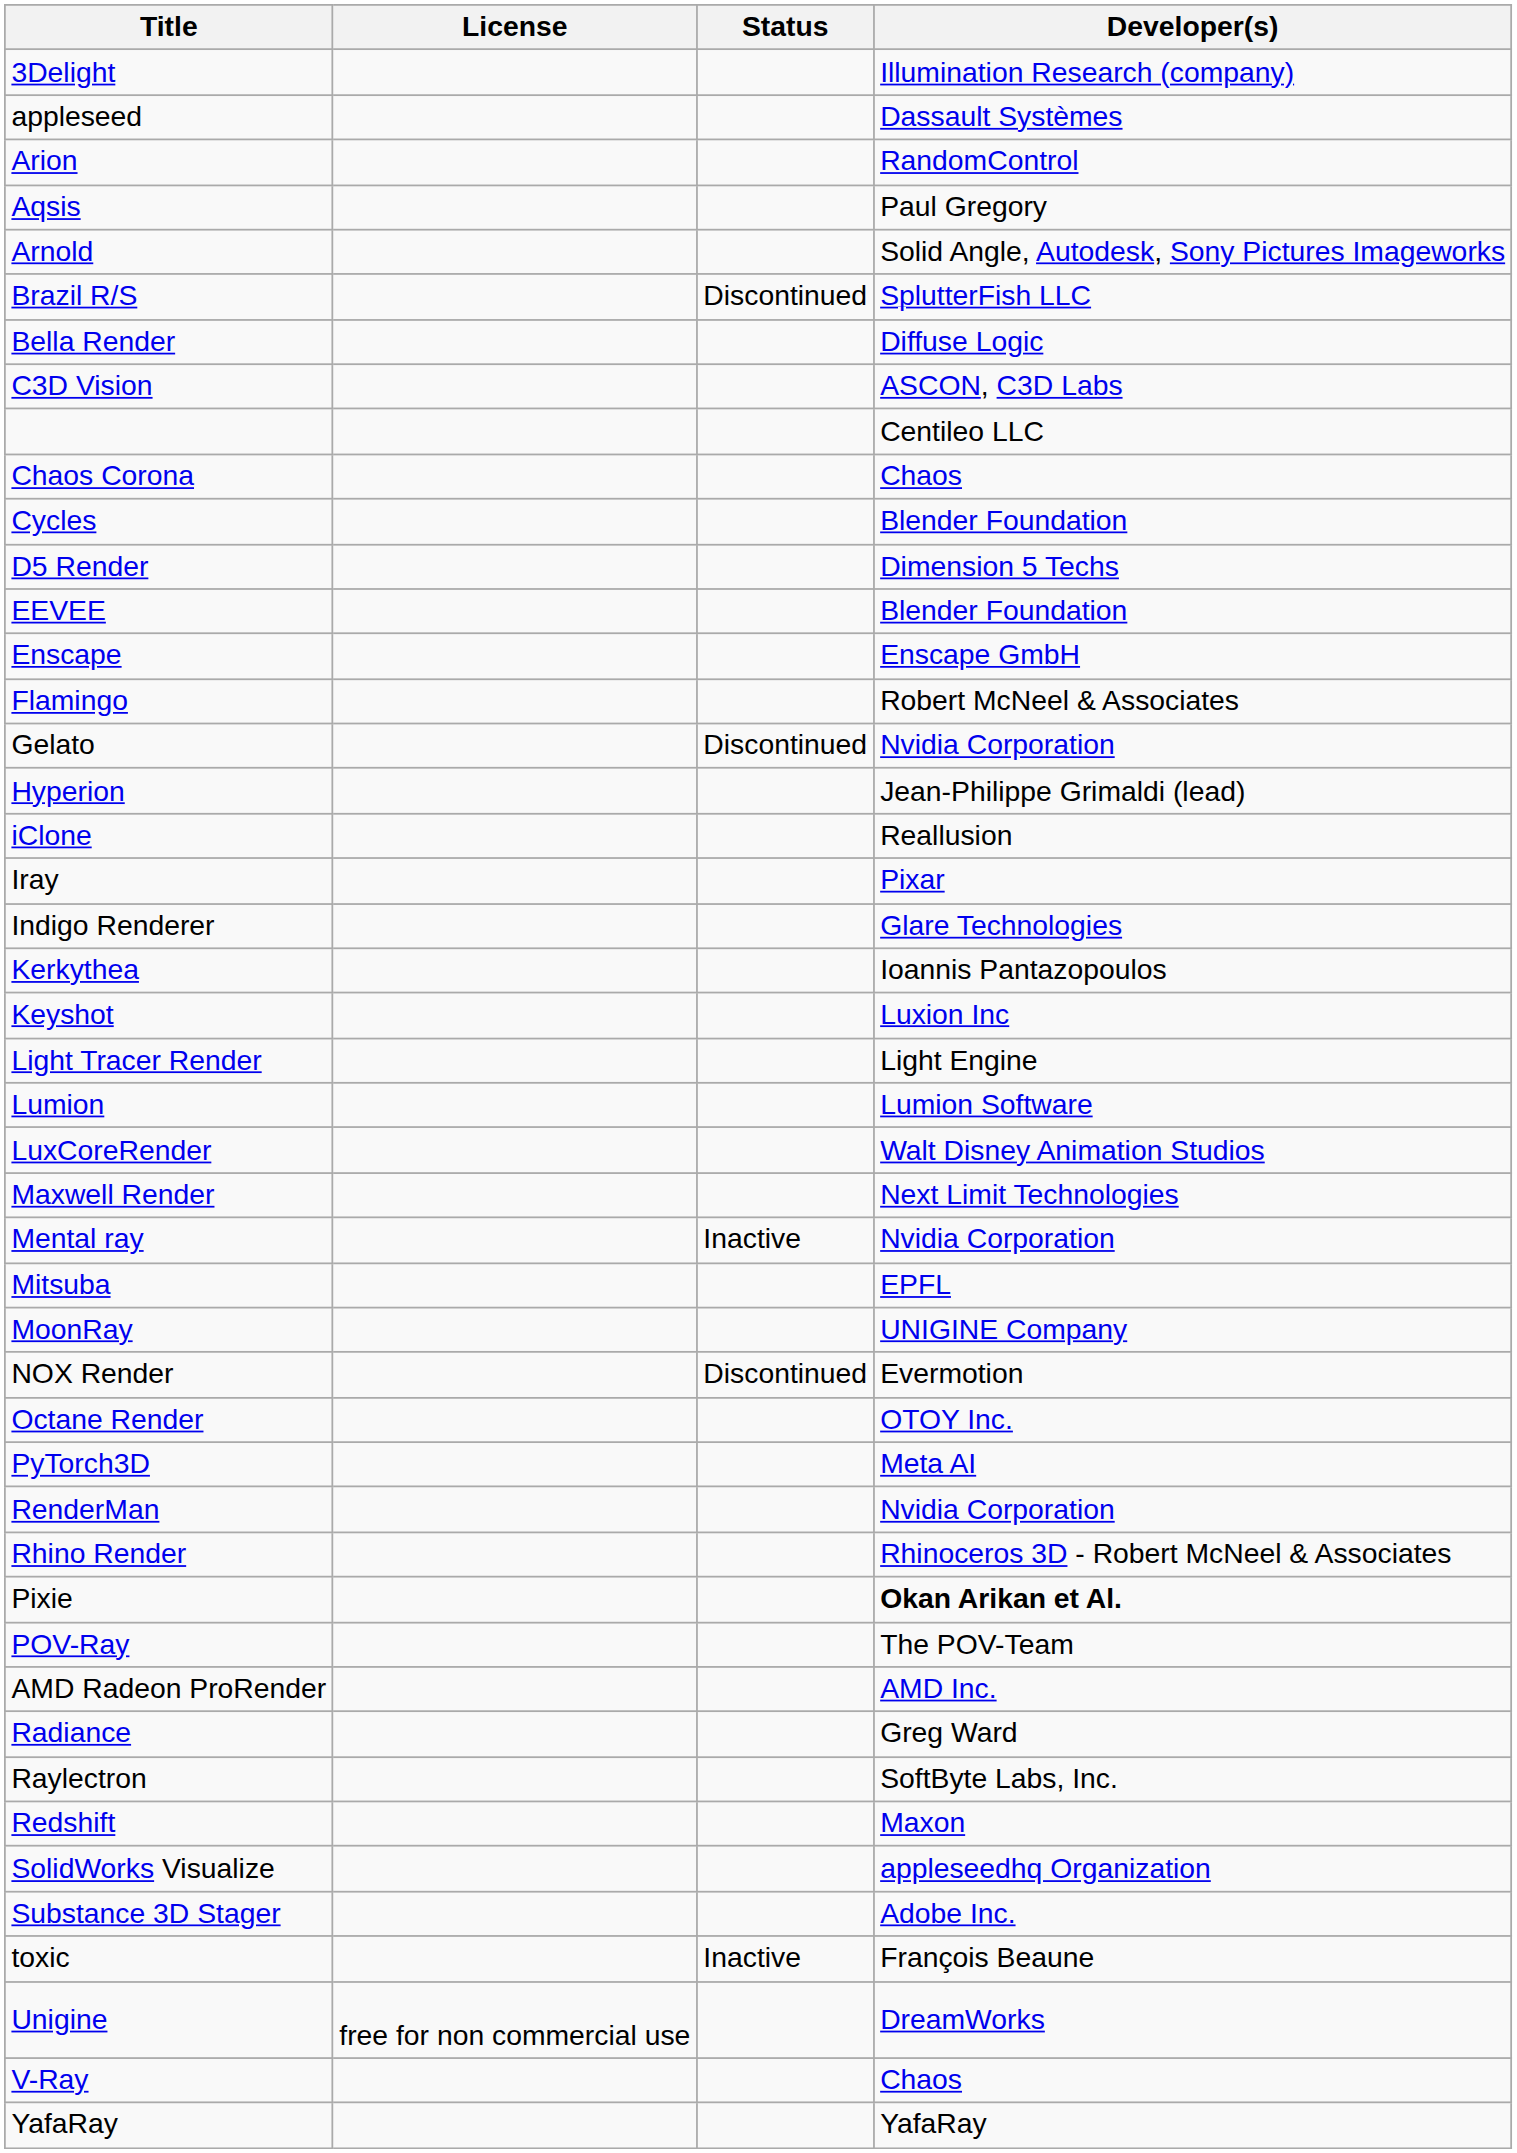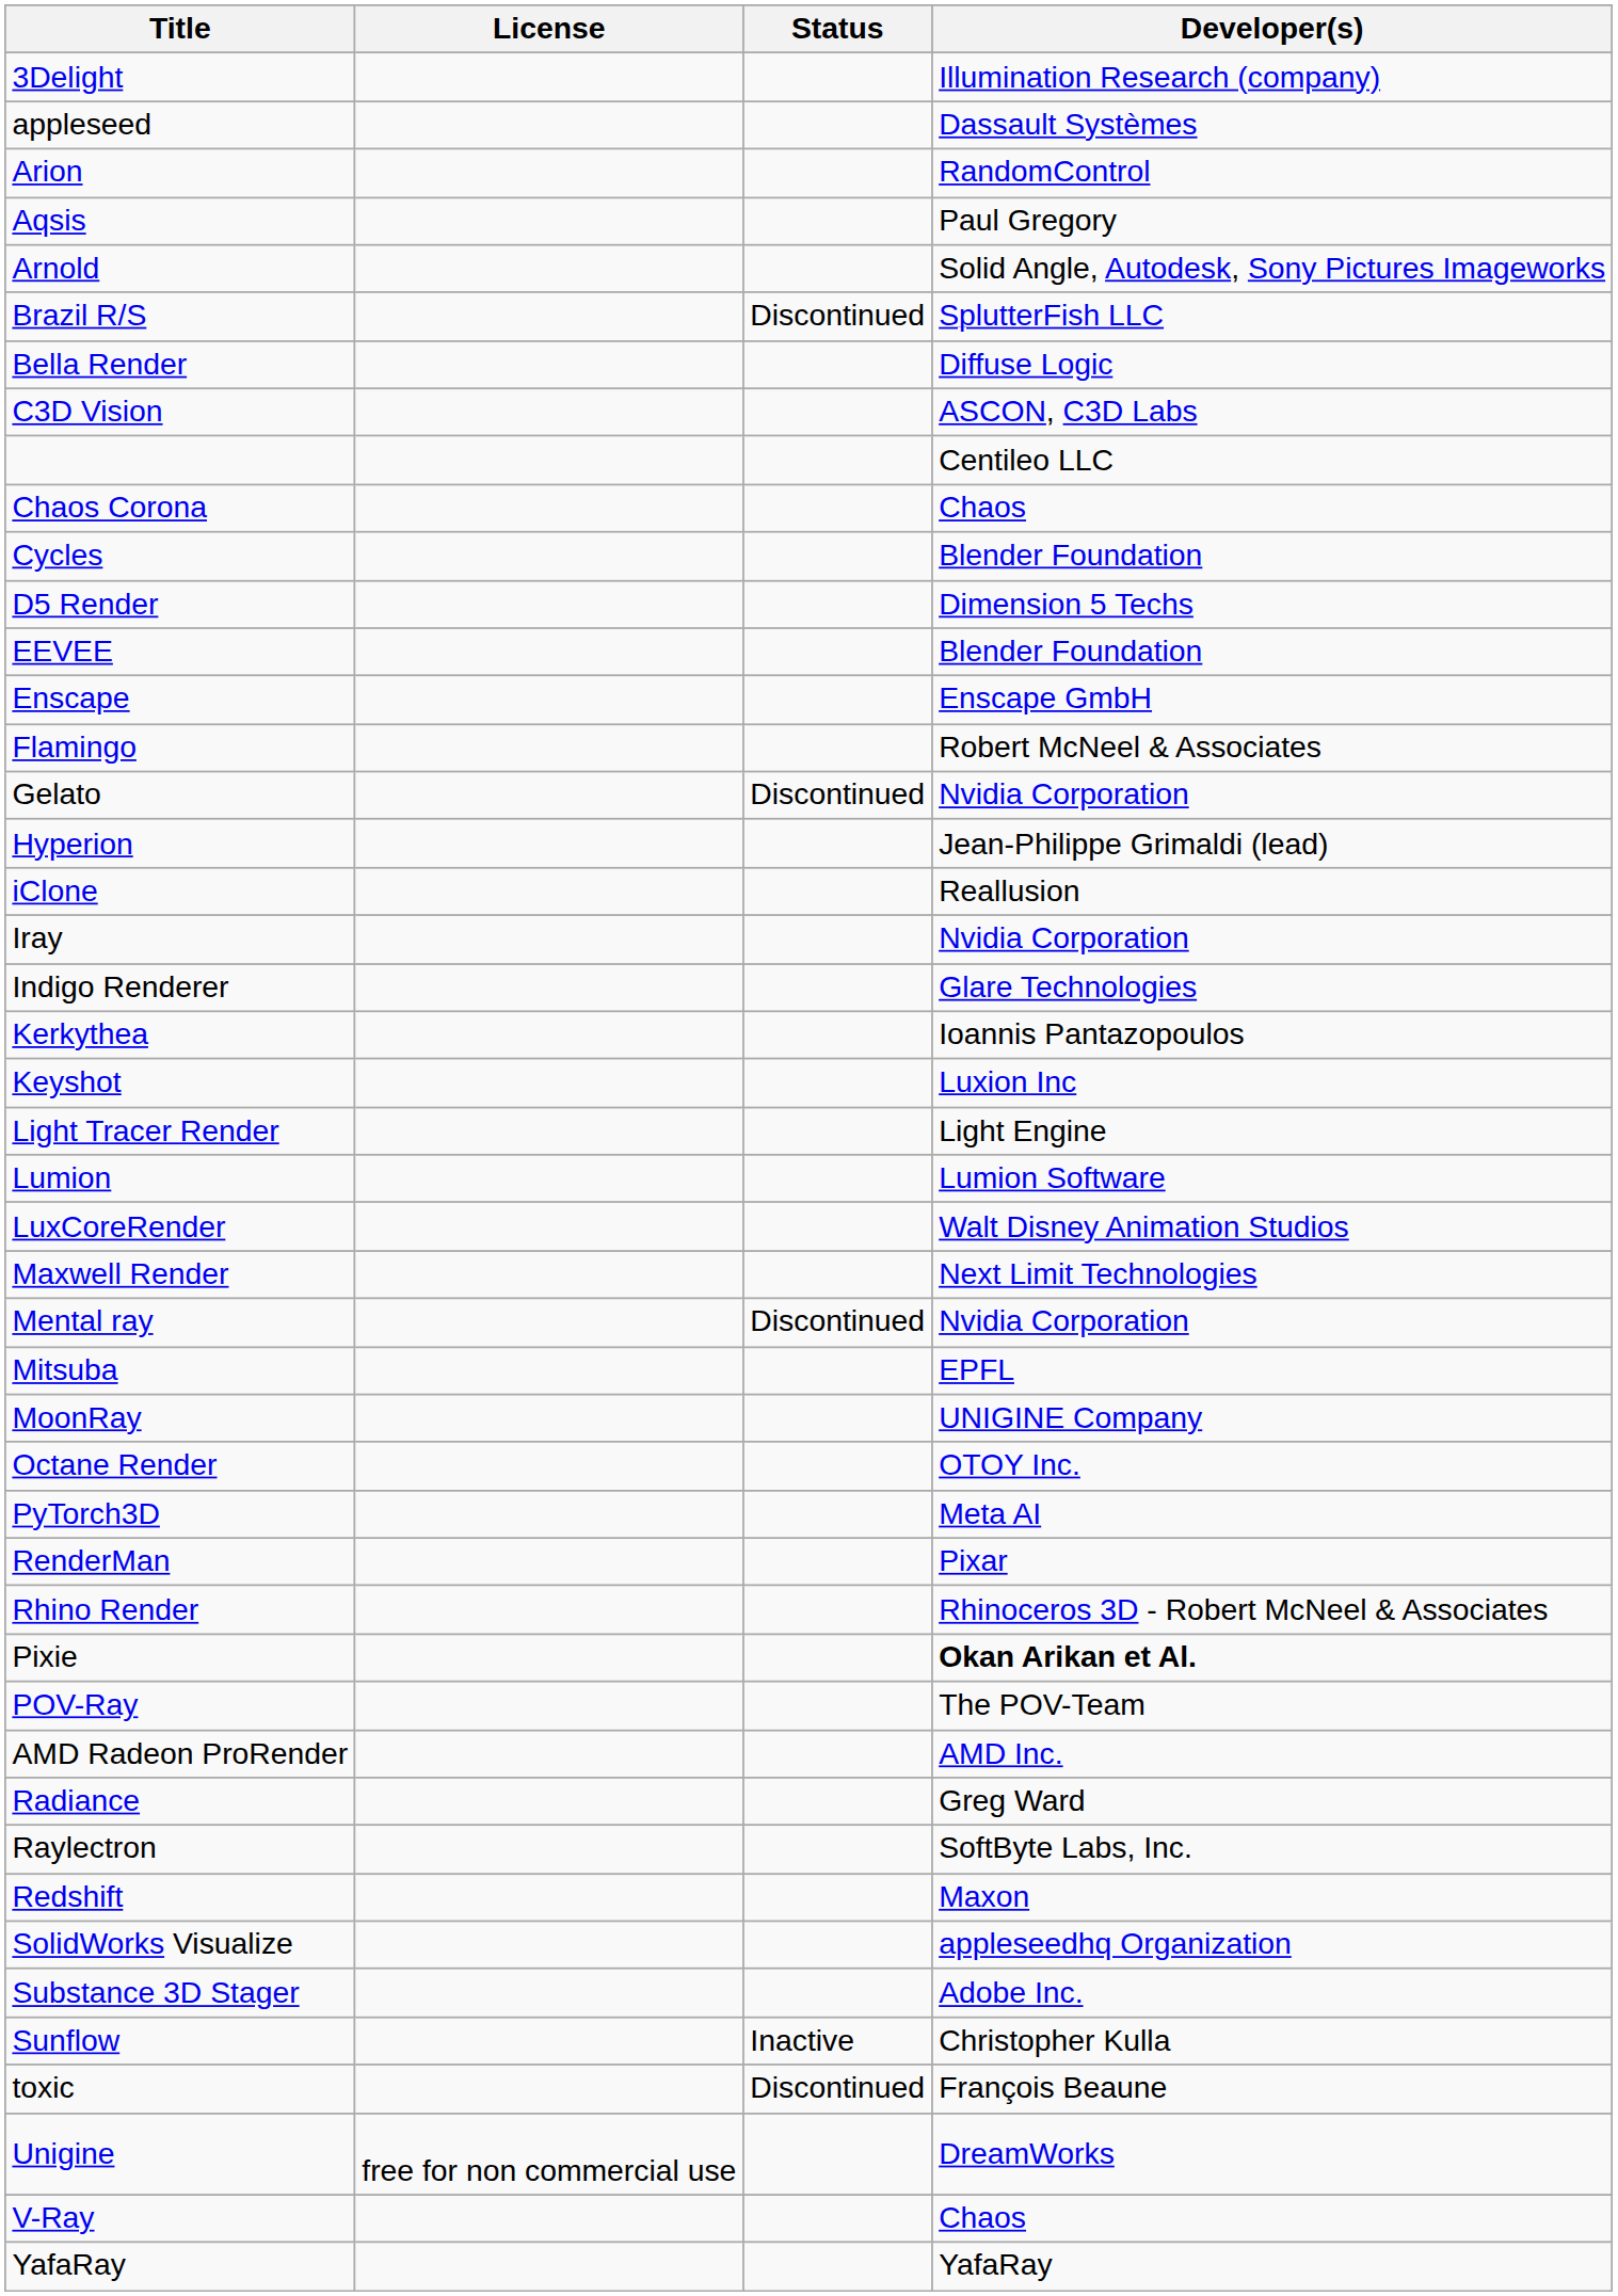Iray | Developer(s): Pixar -> Nvidia Corporation
Mental ray | Status: Inactive -> Discontinued
- row: NOX Render | Discontinued | Evermotion
RenderMan | Developer(s): Nvidia Corporation -> Pixar
+ row: Sunflow | Inactive | Christopher Kulla
toxic | Status: Inactive -> Discontinued
